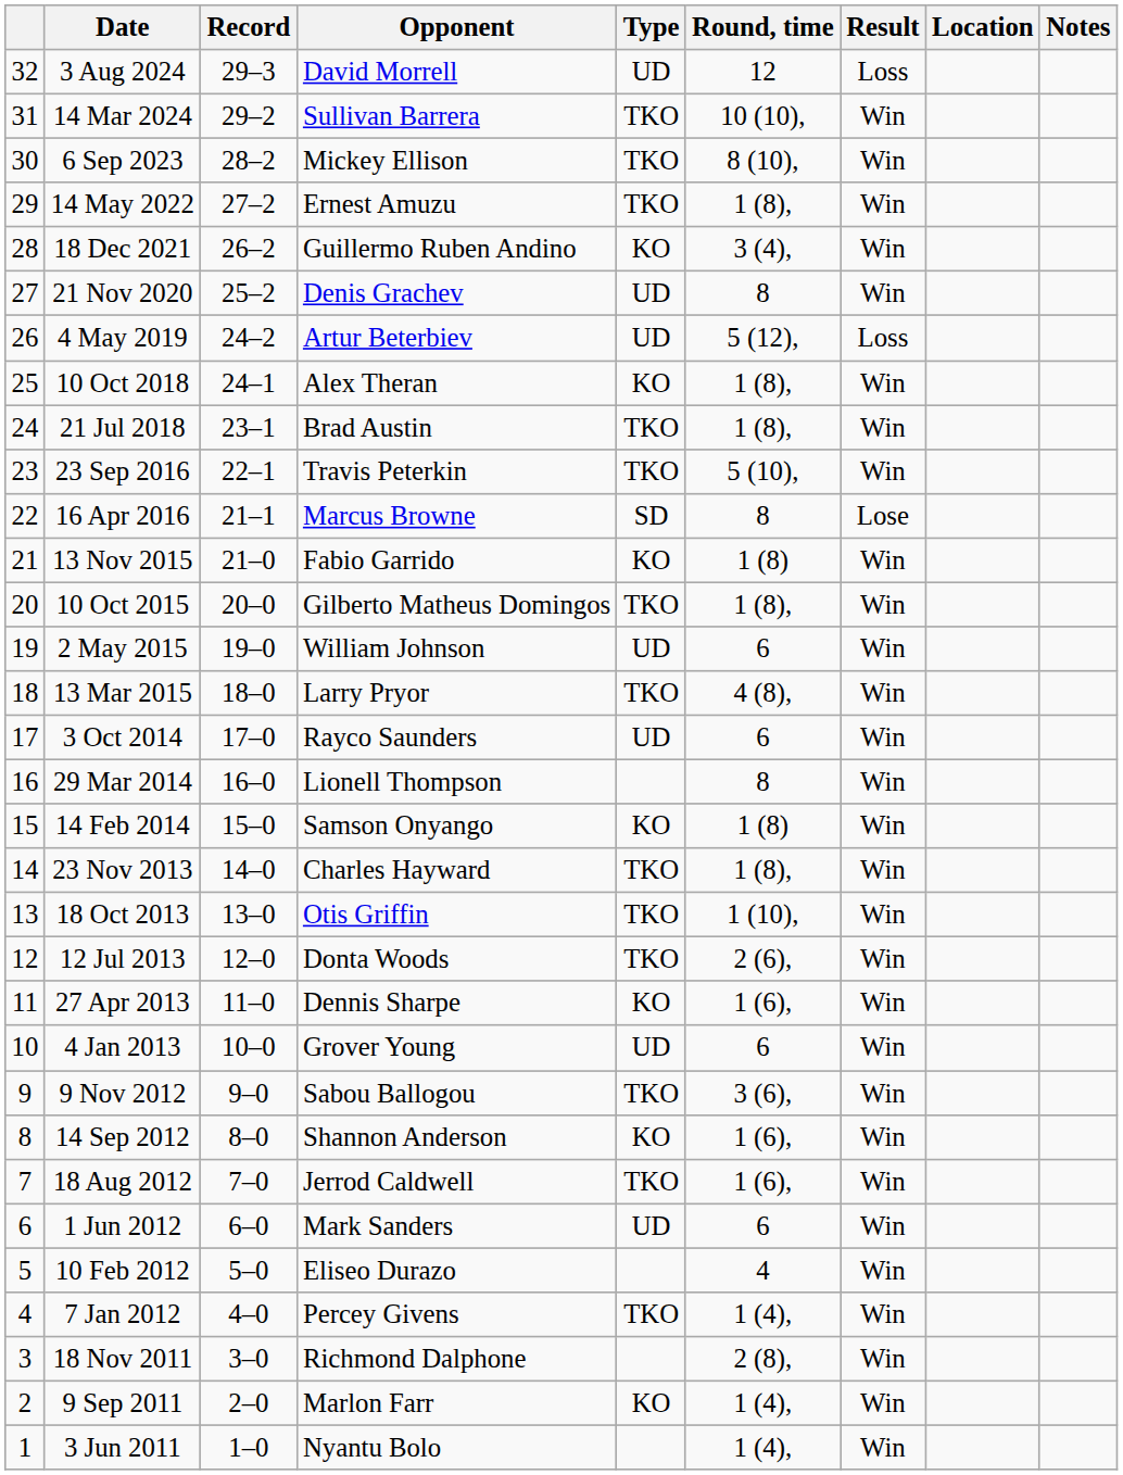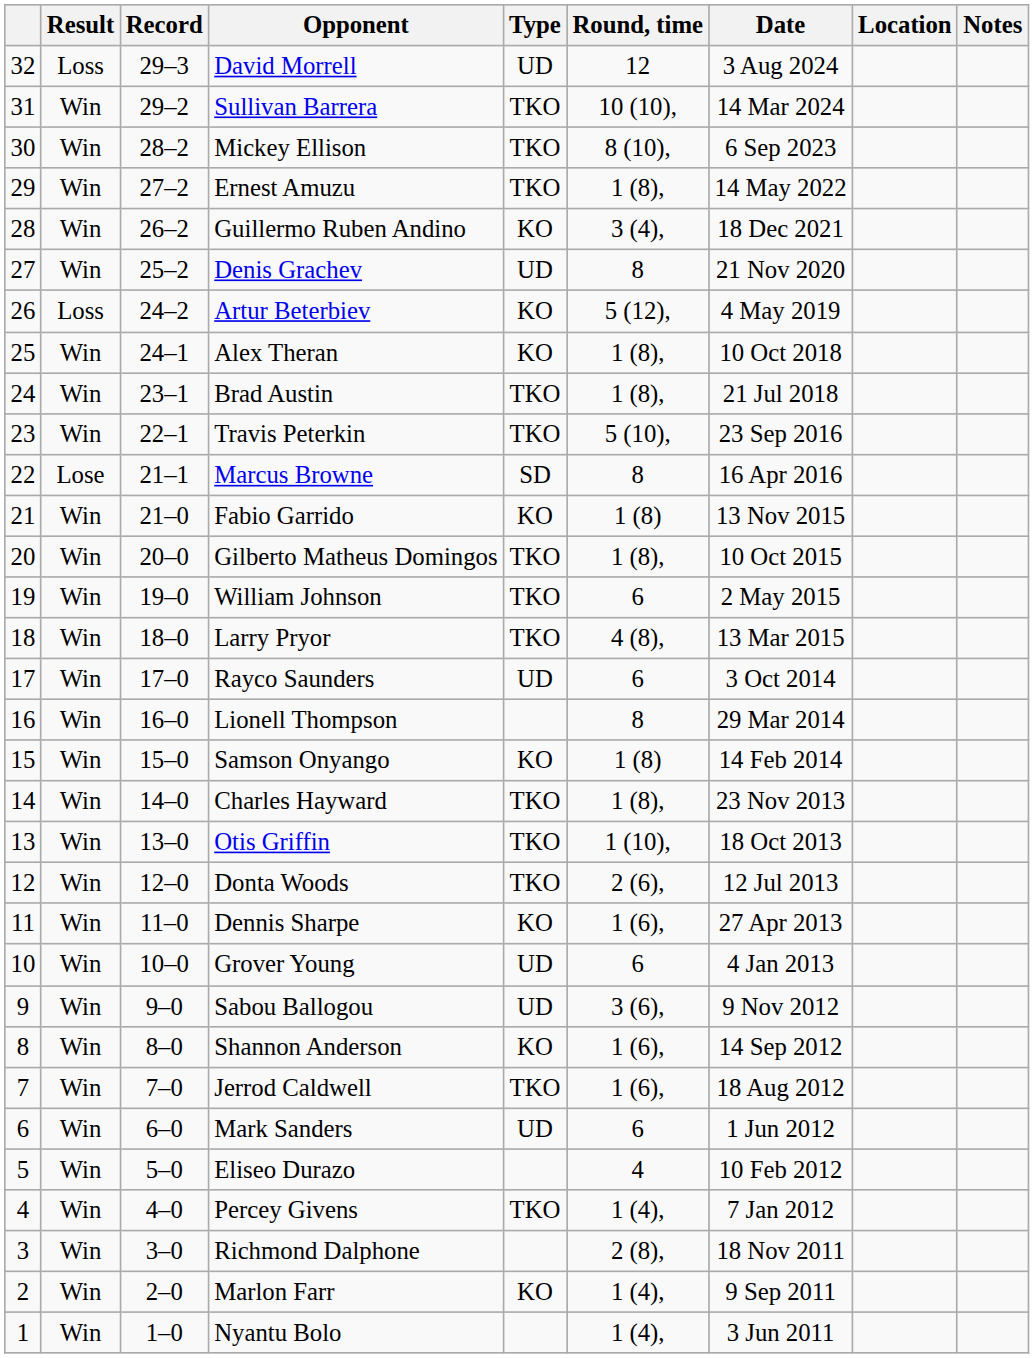columns swapped: Result <-> Date
Artur Beterbiev | Type: UD -> KO
William Johnson | Type: UD -> TKO
Sabou Ballogou | Type: TKO -> UD
